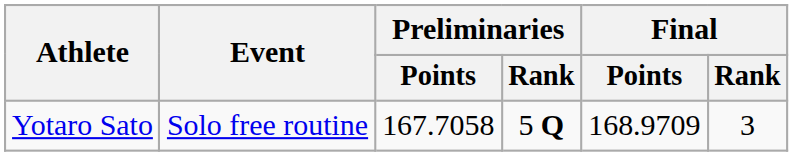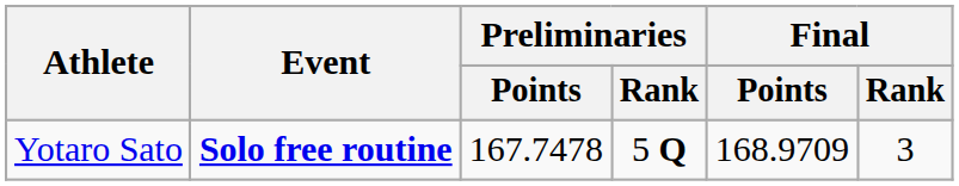Yotaro Sato | Event: normal -> bold
Yotaro Sato | Preliminaries / Points: 167.7058 -> 167.7478
